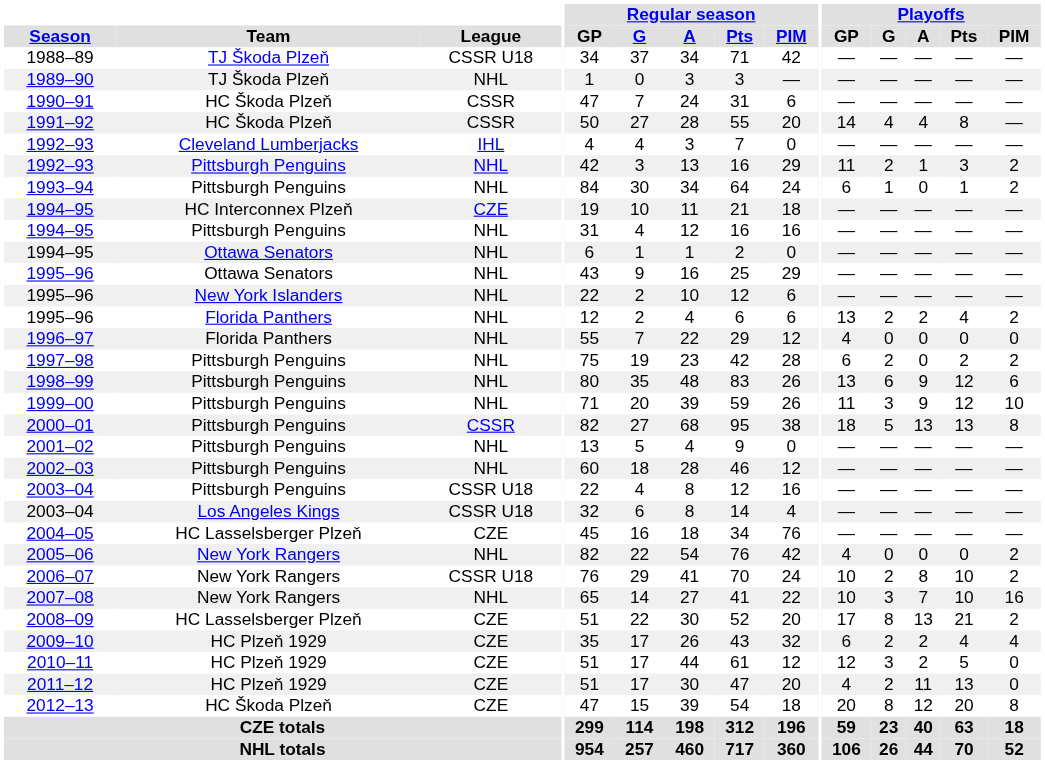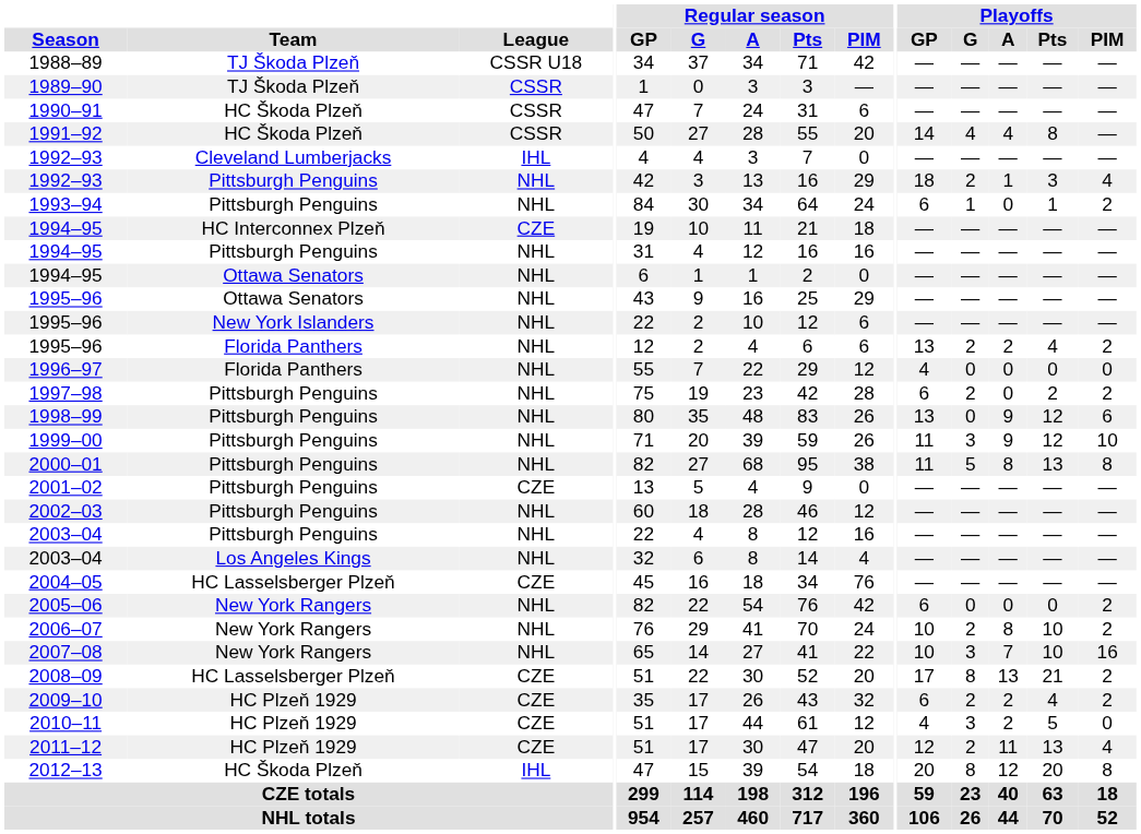1989–90 | League: NHL -> CSSR
1992–93 / Pittsburgh Penguins | Playoffs / GP: 11 -> 18
1992–93 / Pittsburgh Penguins | Playoffs / PIM: 2 -> 4
1998–99 | Playoffs / G: 6 -> 0
2000–01 | League: CSSR -> NHL
2000–01 | Playoffs / GP: 18 -> 11
2000–01 | Playoffs / A: 13 -> 8
2001–02 | League: NHL -> CZE
2003–04 / Pittsburgh Penguins | League: CSSR U18 -> NHL
2003–04 / Los Angeles Kings | League: CSSR U18 -> NHL
2005–06 | Playoffs / GP: 4 -> 6
2006–07 | League: CSSR U18 -> NHL
2009–10 | Playoffs / PIM: 4 -> 2
2010–11 | Playoffs / GP: 12 -> 4
2011–12 | Playoffs / GP: 4 -> 12
2011–12 | Playoffs / PIM: 0 -> 4
2012–13 | League: CZE -> IHL
